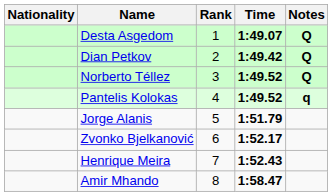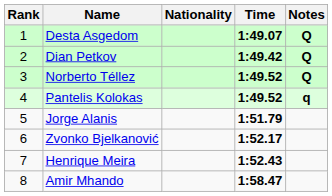columns swapped: Rank <-> Nationality
